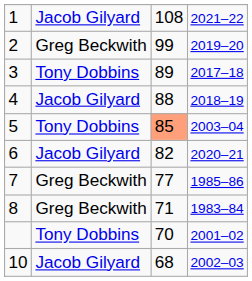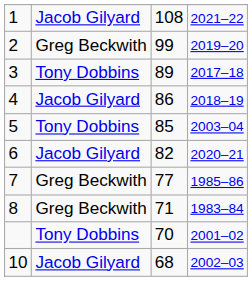4 | column 3: 88 -> 86
5 | column 3: lightsalmon background -> no background
